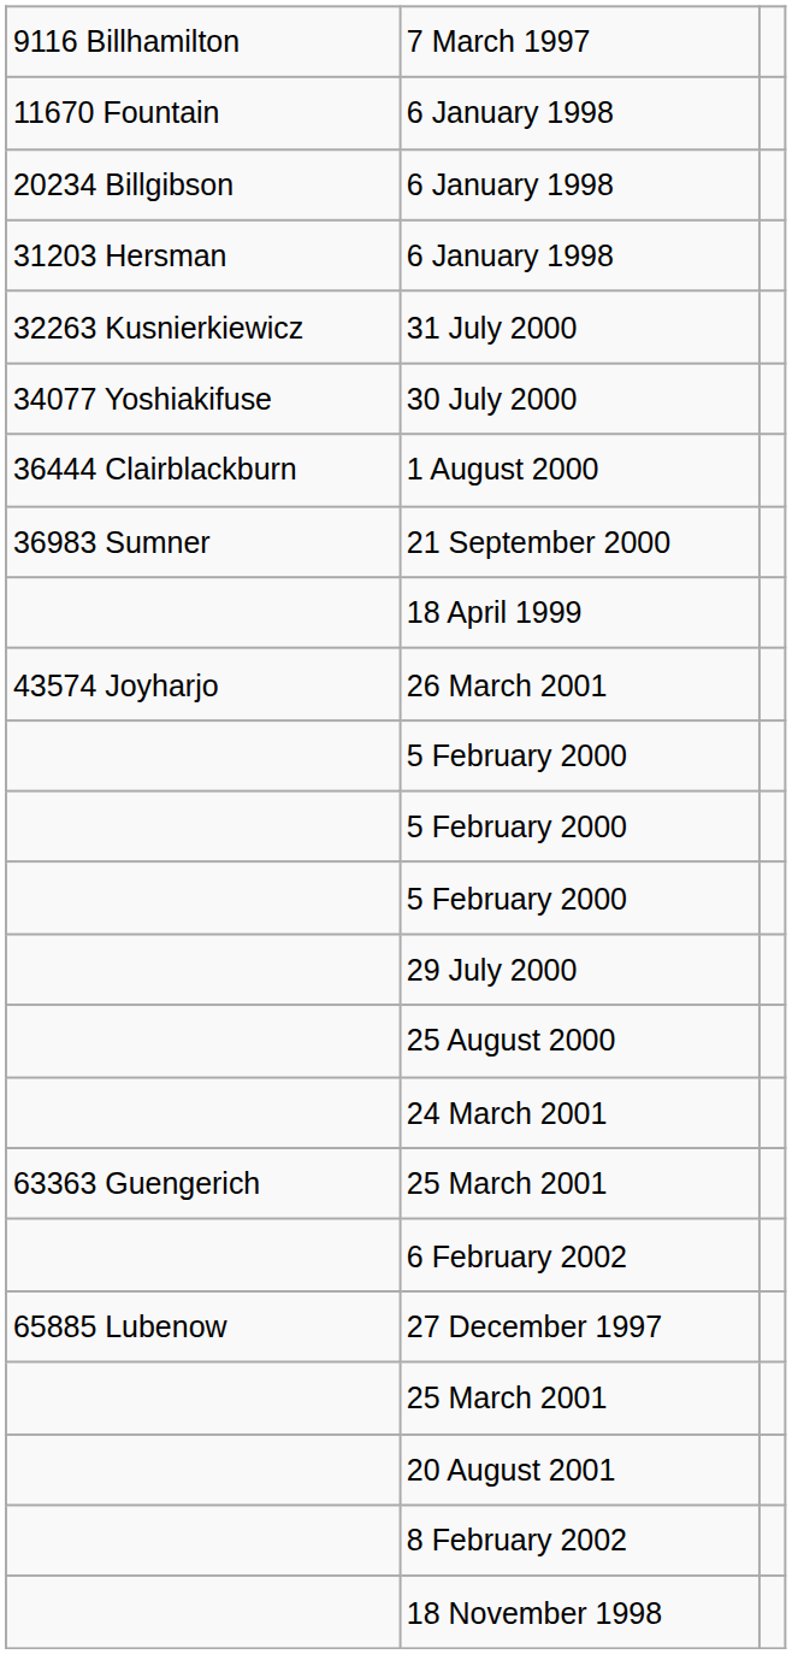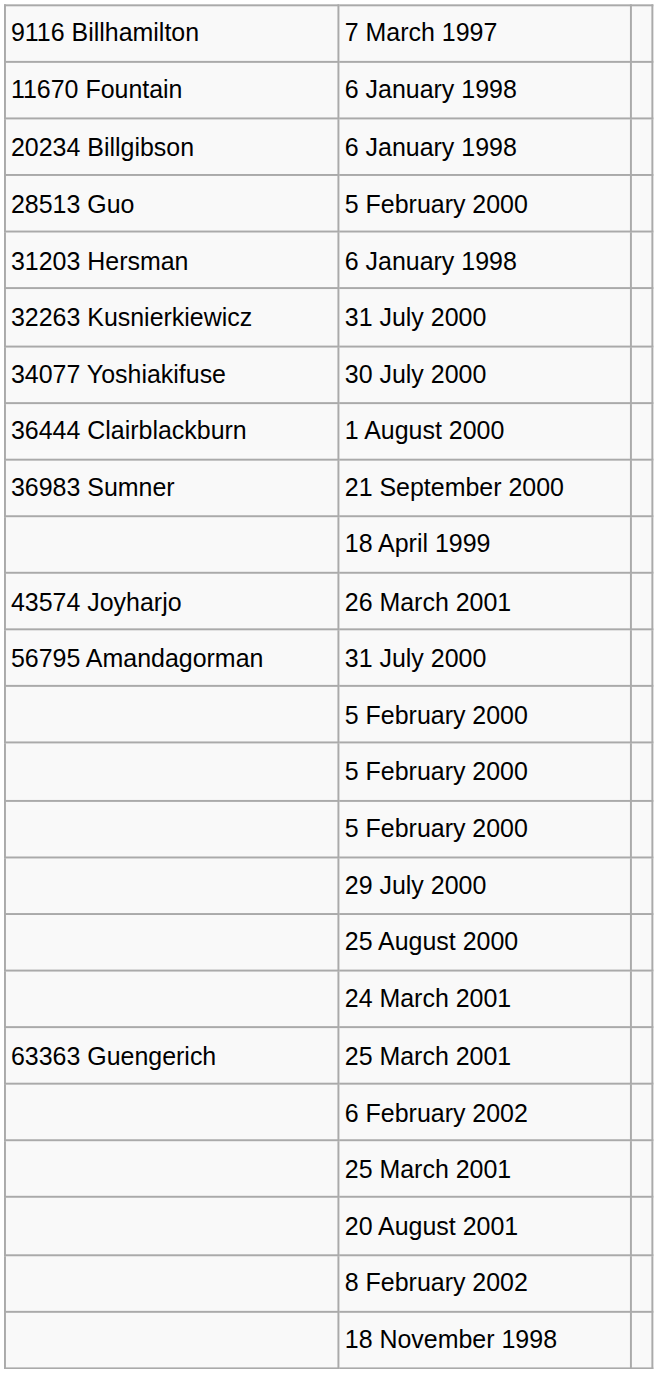+ row: 28513 Guo | 5 February 2000
+ row: 56795 Amandagorman | 31 July 2000
- row: 65885 Lubenow | 27 December 1997
